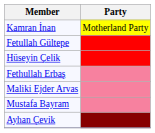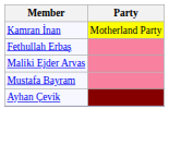- row: Fetullah Gültepe
- row: Hüseyin Çelik
